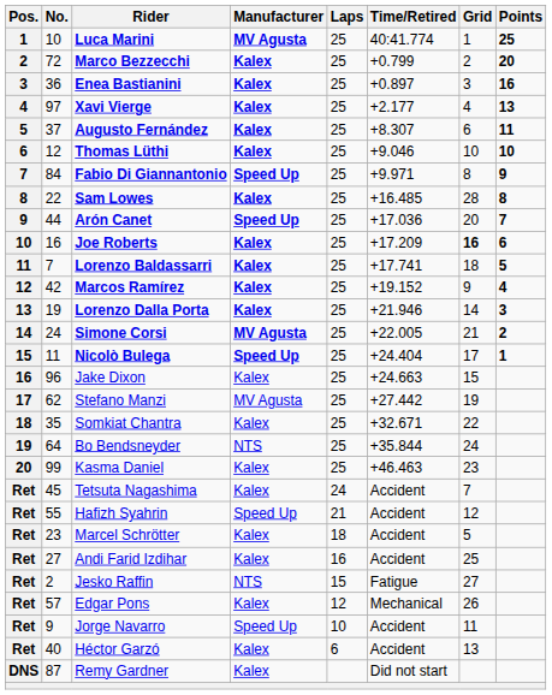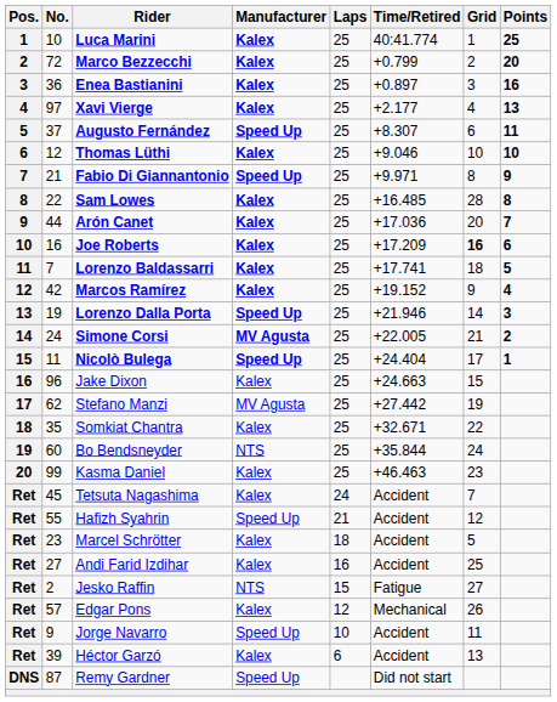Luca Marini | Manufacturer: MV Agusta -> Kalex
Augusto Fernández | Manufacturer: Kalex -> Speed Up
Fabio Di Giannantonio | No.: 84 -> 21
Arón Canet | Manufacturer: Speed Up -> Kalex
Lorenzo Dalla Porta | Manufacturer: Kalex -> Speed Up
Bo Bendsneyder | No.: 64 -> 60
Héctor Garzó | No.: 40 -> 39
Remy Gardner | Manufacturer: Kalex -> Speed Up
